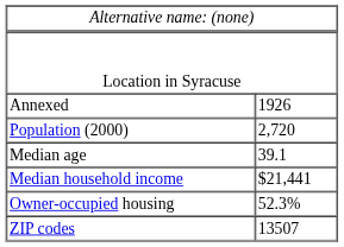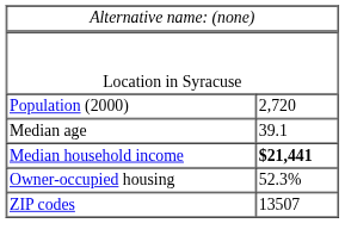- row: Annexed | 1926
Median household income | column 2: normal -> bold
